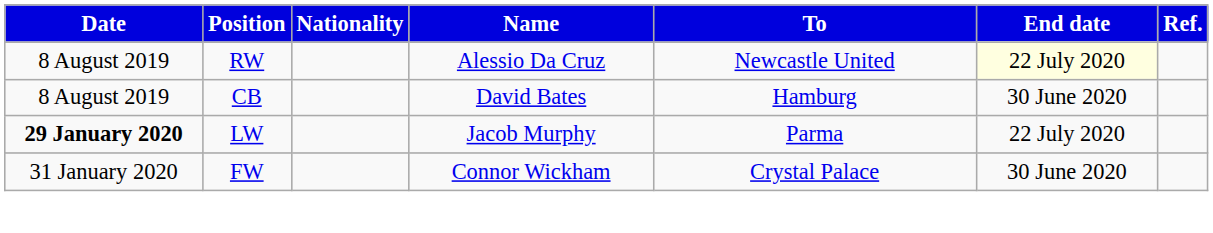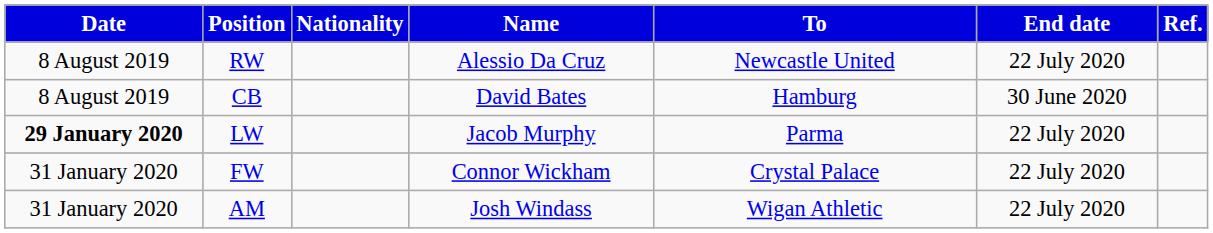RW | End date: lightyellow background -> no background
FW | End date: 30 June 2020 -> 22 July 2020
+ row: 31 January 2020 | AM | Josh Windass | Wigan Athletic | 22 July 2020
